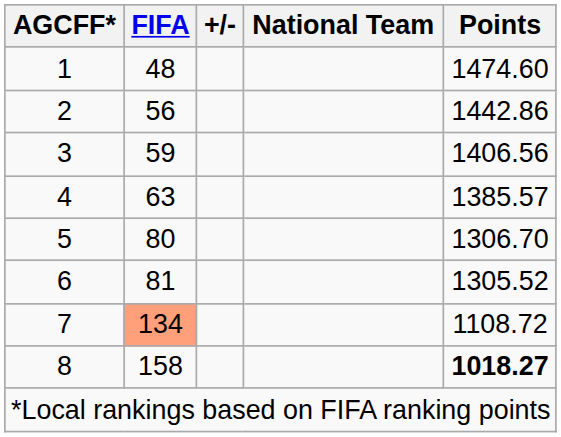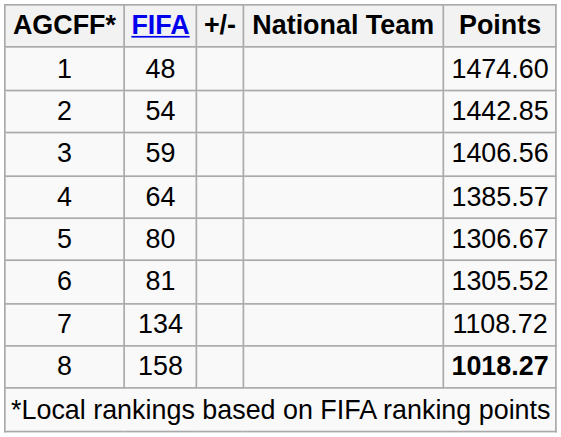2 | FIFA: 56 -> 54
2 | Points: 1442.86 -> 1442.85
4 | FIFA: 63 -> 64
5 | Points: 1306.70 -> 1306.67
7 | FIFA: lightsalmon background -> no background
